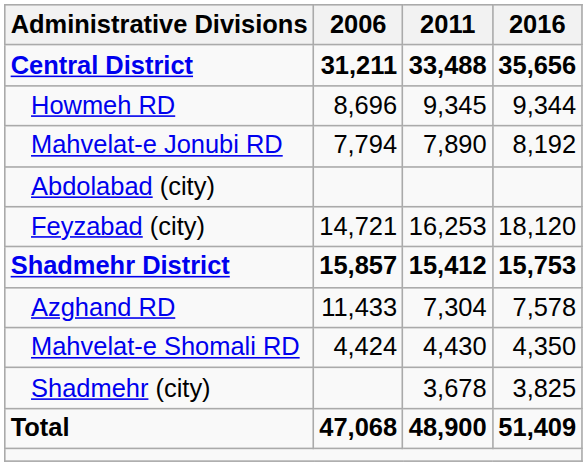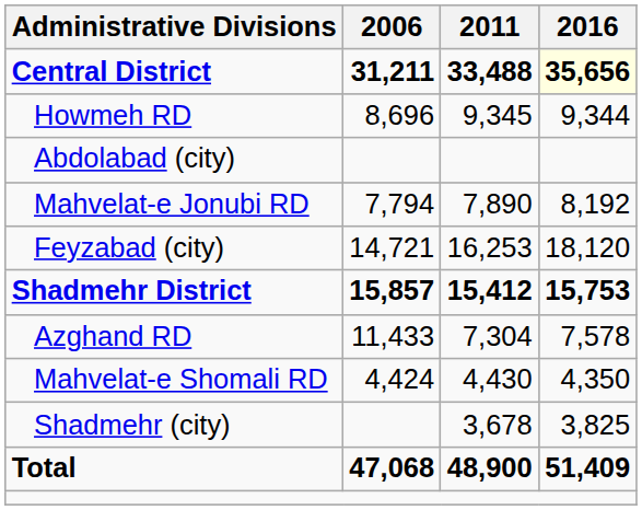Central District | 2016: no background -> lightyellow background
rows swapped: Mahvelat-e Jonubi RD <-> Abdolabad (city)
